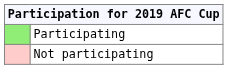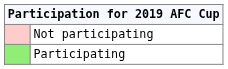rows swapped: Participating <-> Not participating
